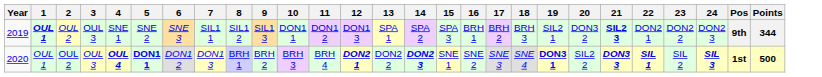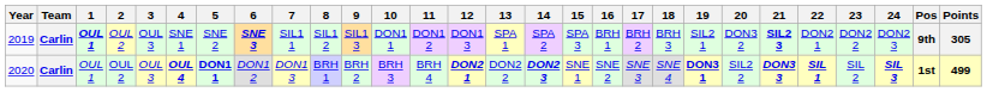+ column: Team | Carlin | Carlin
2019 | 6: normal -> bold
2019 | Points: 344 -> 305
2020 | Points: 500 -> 499
